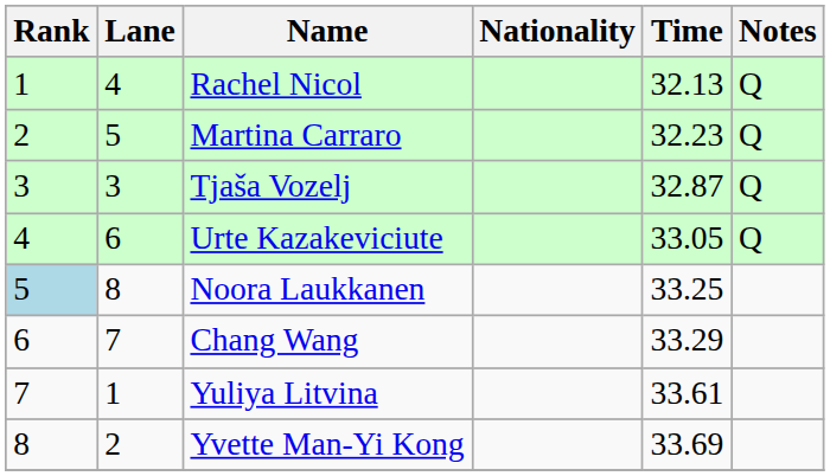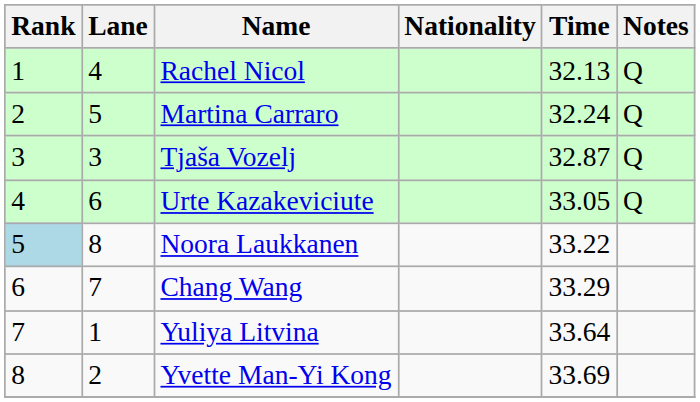Martina Carraro | Time: 32.23 -> 32.24
Noora Laukkanen | Time: 33.25 -> 33.22
Yuliya Litvina | Time: 33.61 -> 33.64
